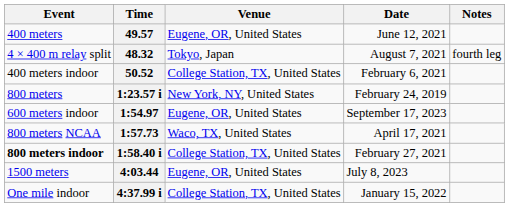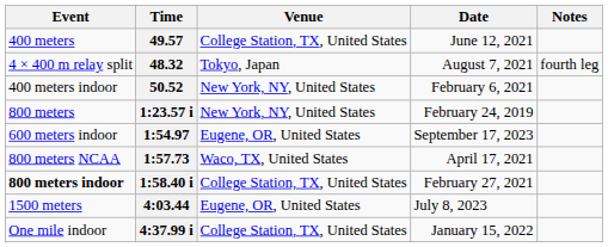49.57 | Venue: Eugene, OR, United States -> College Station, TX, United States
50.52 | Venue: College Station, TX, United States -> New York, NY, United States
